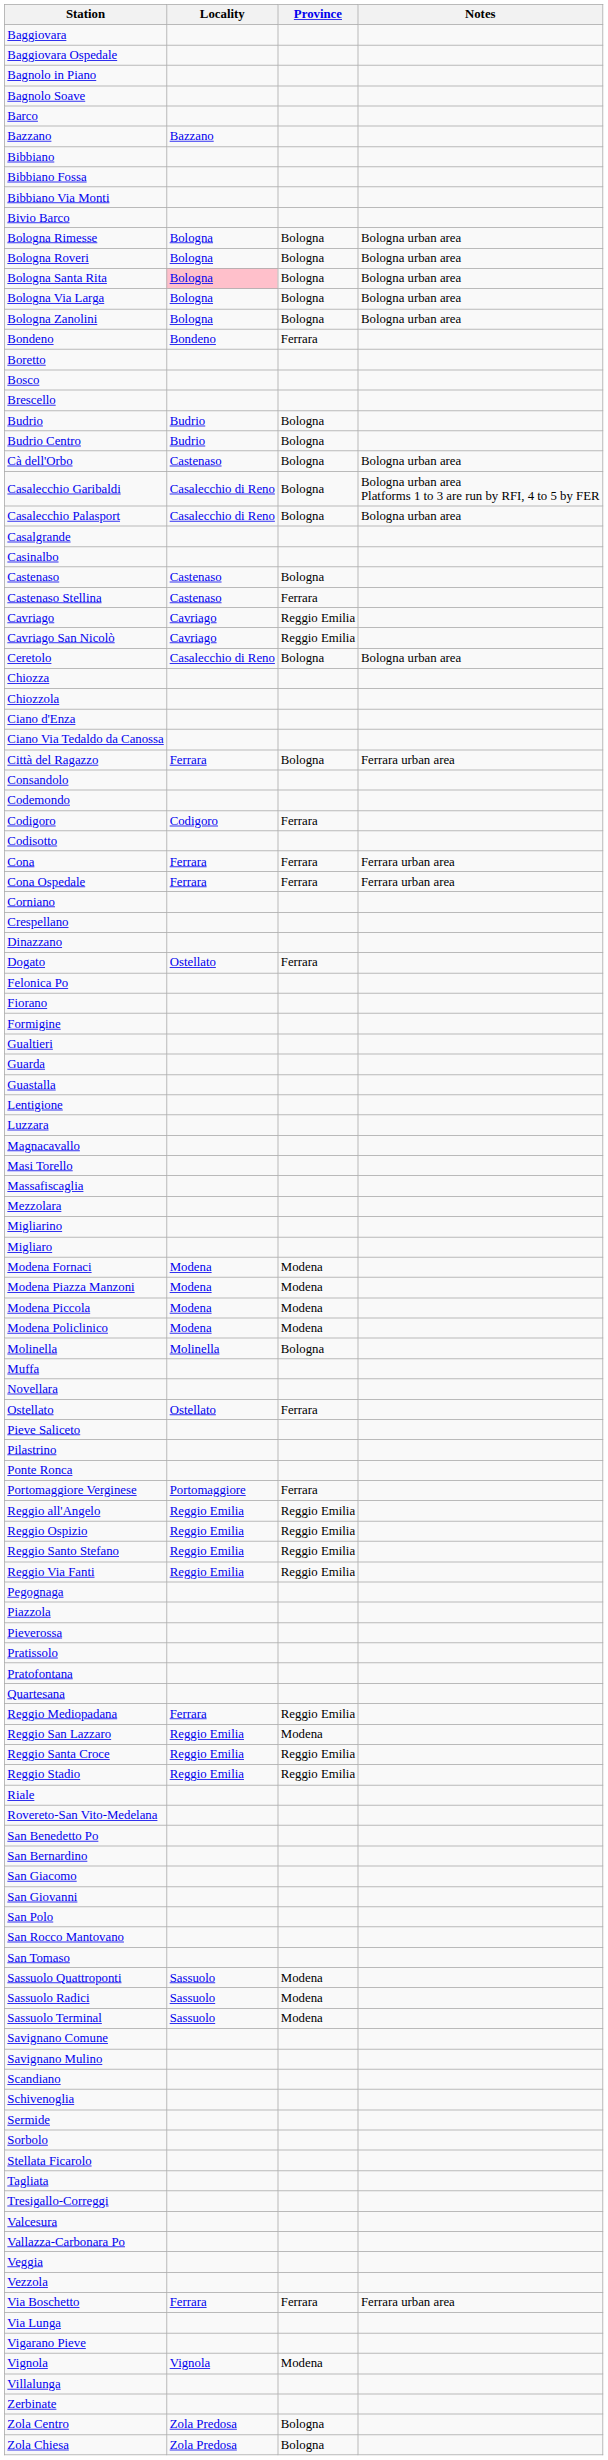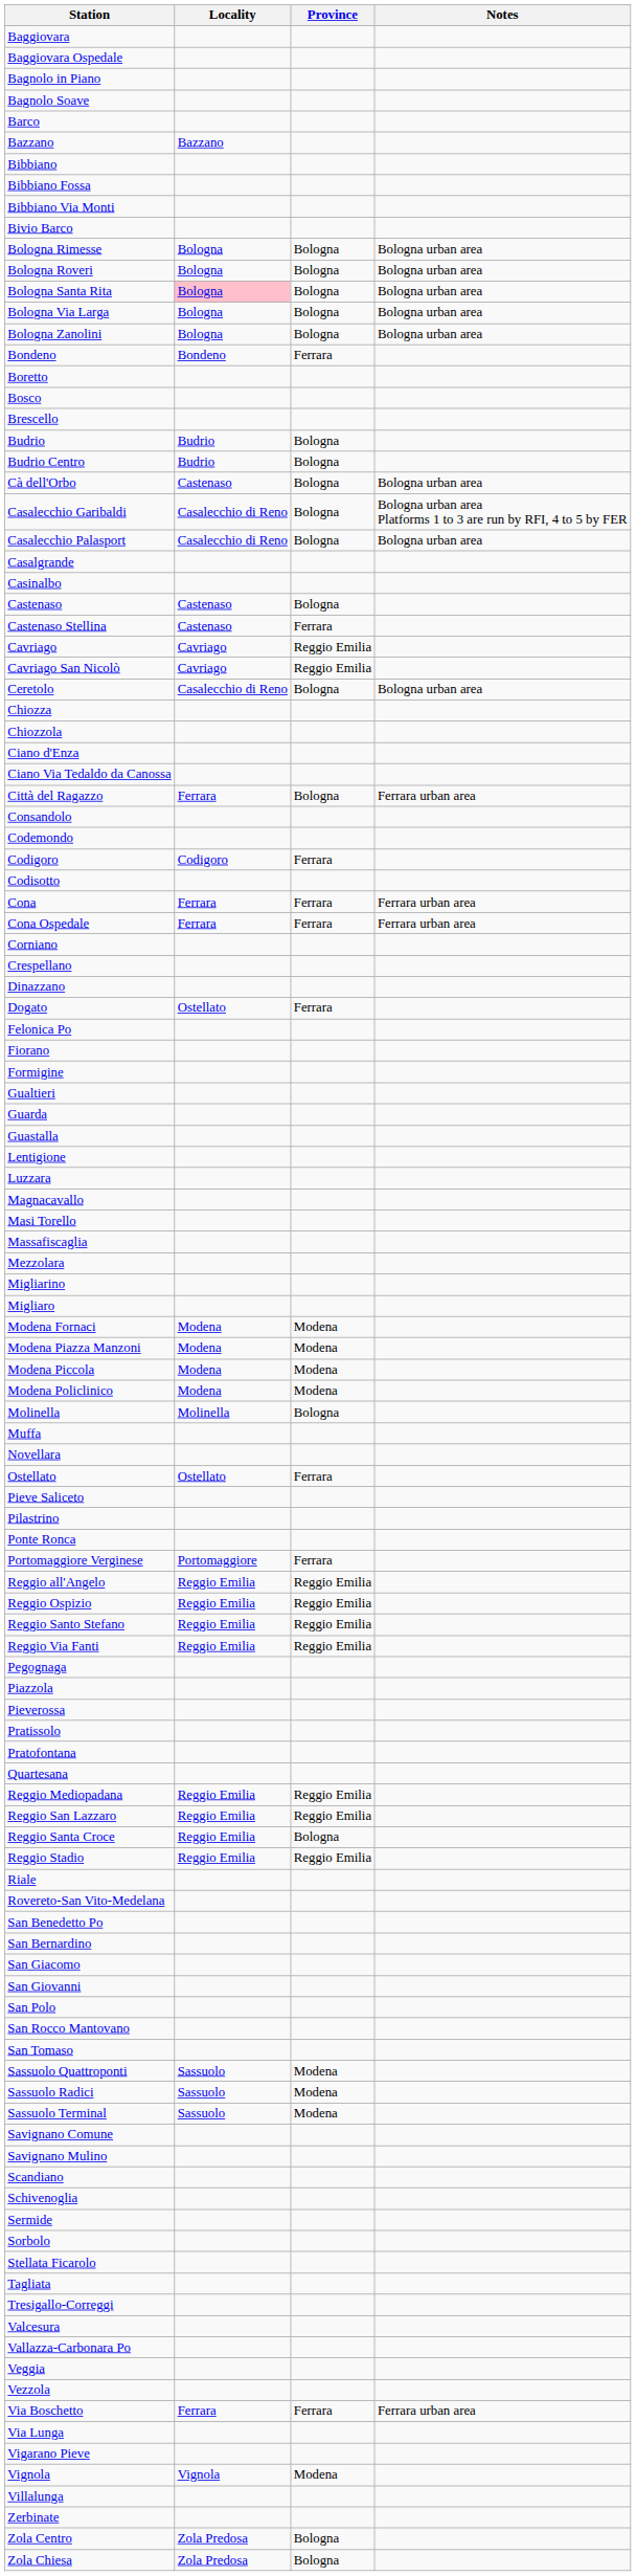Reggio Mediopadana | Locality: Ferrara -> Reggio Emilia
Reggio San Lazzaro | Province: Modena -> Reggio Emilia
Reggio Santa Croce | Province: Reggio Emilia -> Bologna
